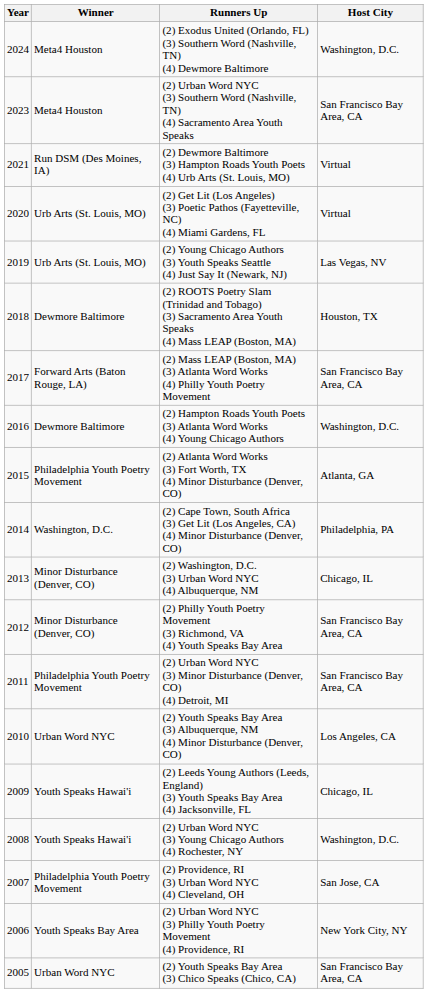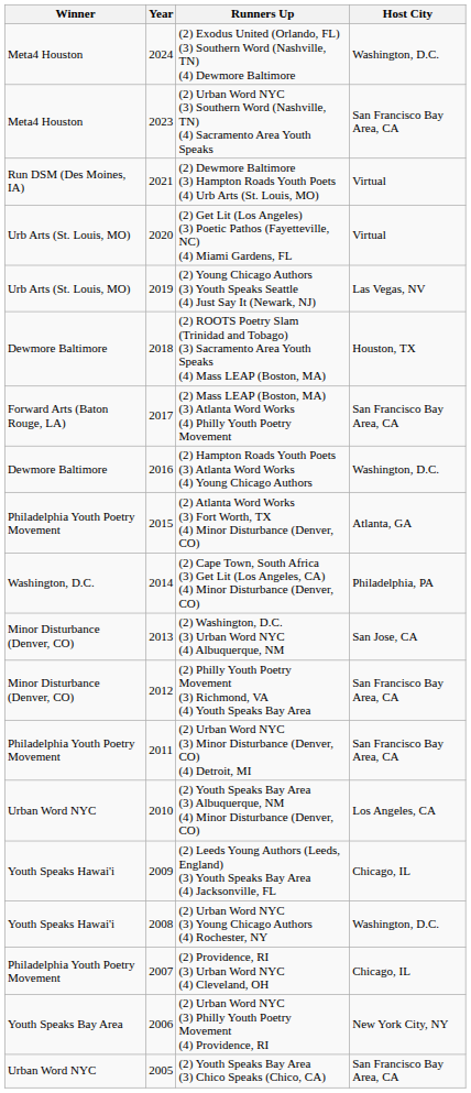columns swapped: Year <-> Winner
(2) Washington, D.C. (3) Urban Word NYC (4) Albuquerque, NM | Host City: Chicago, IL -> San Jose, CA
(2) Providence, RI (3) Urban Word NYC (4) Cleveland, OH | Host City: San Jose, CA -> Chicago, IL
